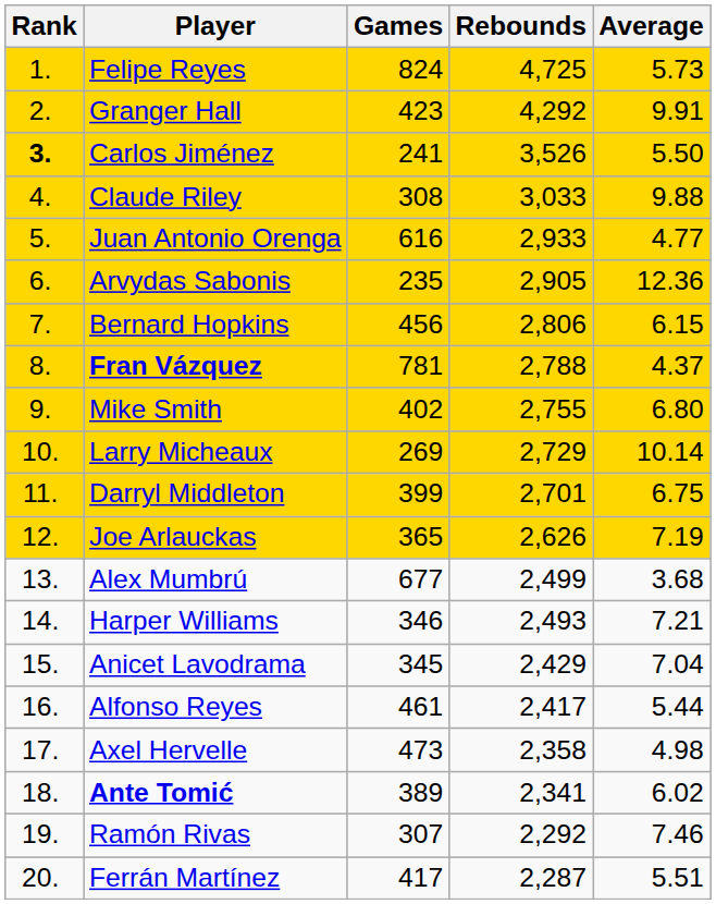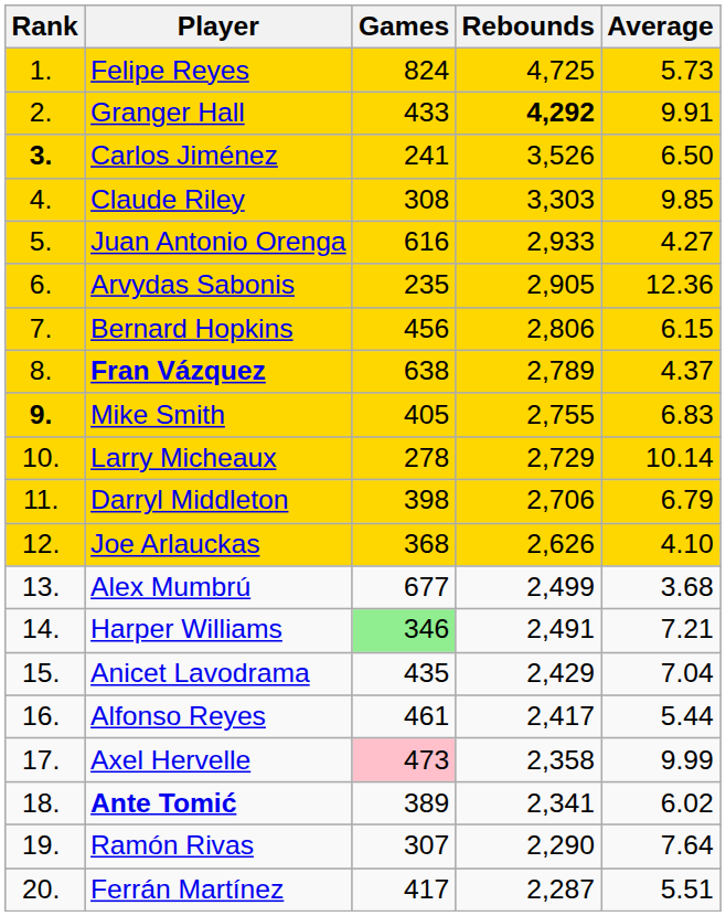Granger Hall | Games: 423 -> 433
Granger Hall | Rebounds: normal -> bold
Carlos Jiménez | Average: 5.50 -> 6.50
Claude Riley | Rebounds: 3,033 -> 3,303
Claude Riley | Average: 9.88 -> 9.85
Juan Antonio Orenga | Average: 4.77 -> 4.27
Fran Vázquez | Games: 781 -> 638
Fran Vázquez | Rebounds: 2,788 -> 2,789
Mike Smith | Rank: normal -> bold
Mike Smith | Games: 402 -> 405
Mike Smith | Average: 6.80 -> 6.83
Larry Micheaux | Games: 269 -> 278
Darryl Middleton | Games: 399 -> 398
Darryl Middleton | Rebounds: 2,701 -> 2,706
Darryl Middleton | Average: 6.75 -> 6.79
Joe Arlauckas | Games: 365 -> 368
Joe Arlauckas | Average: 7.19 -> 4.10
Harper Williams | Games: no background -> lightgreen background
Harper Williams | Rebounds: 2,493 -> 2,491
Anicet Lavodrama | Games: 345 -> 435
Axel Hervelle | Games: no background -> pink background
Axel Hervelle | Average: 4.98 -> 9.99
Ramón Rivas | Rebounds: 2,292 -> 2,290
Ramón Rivas | Average: 7.46 -> 7.64
